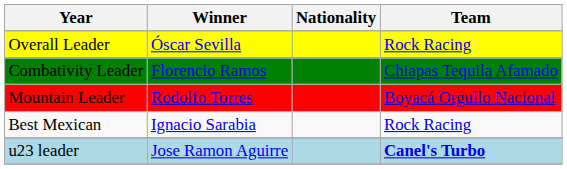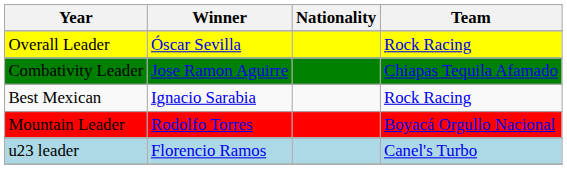Combativity Leader | Winner: Florencio Ramos -> Jose Ramon Aguirre
rows swapped: Mountain Leader <-> Best Mexican
u23 leader | Winner: Jose Ramon Aguirre -> Florencio Ramos
u23 leader | Team: bold -> normal
